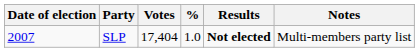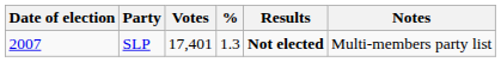SLP | Votes: 17,404 -> 17,401
SLP | %: 1.0 -> 1.3
